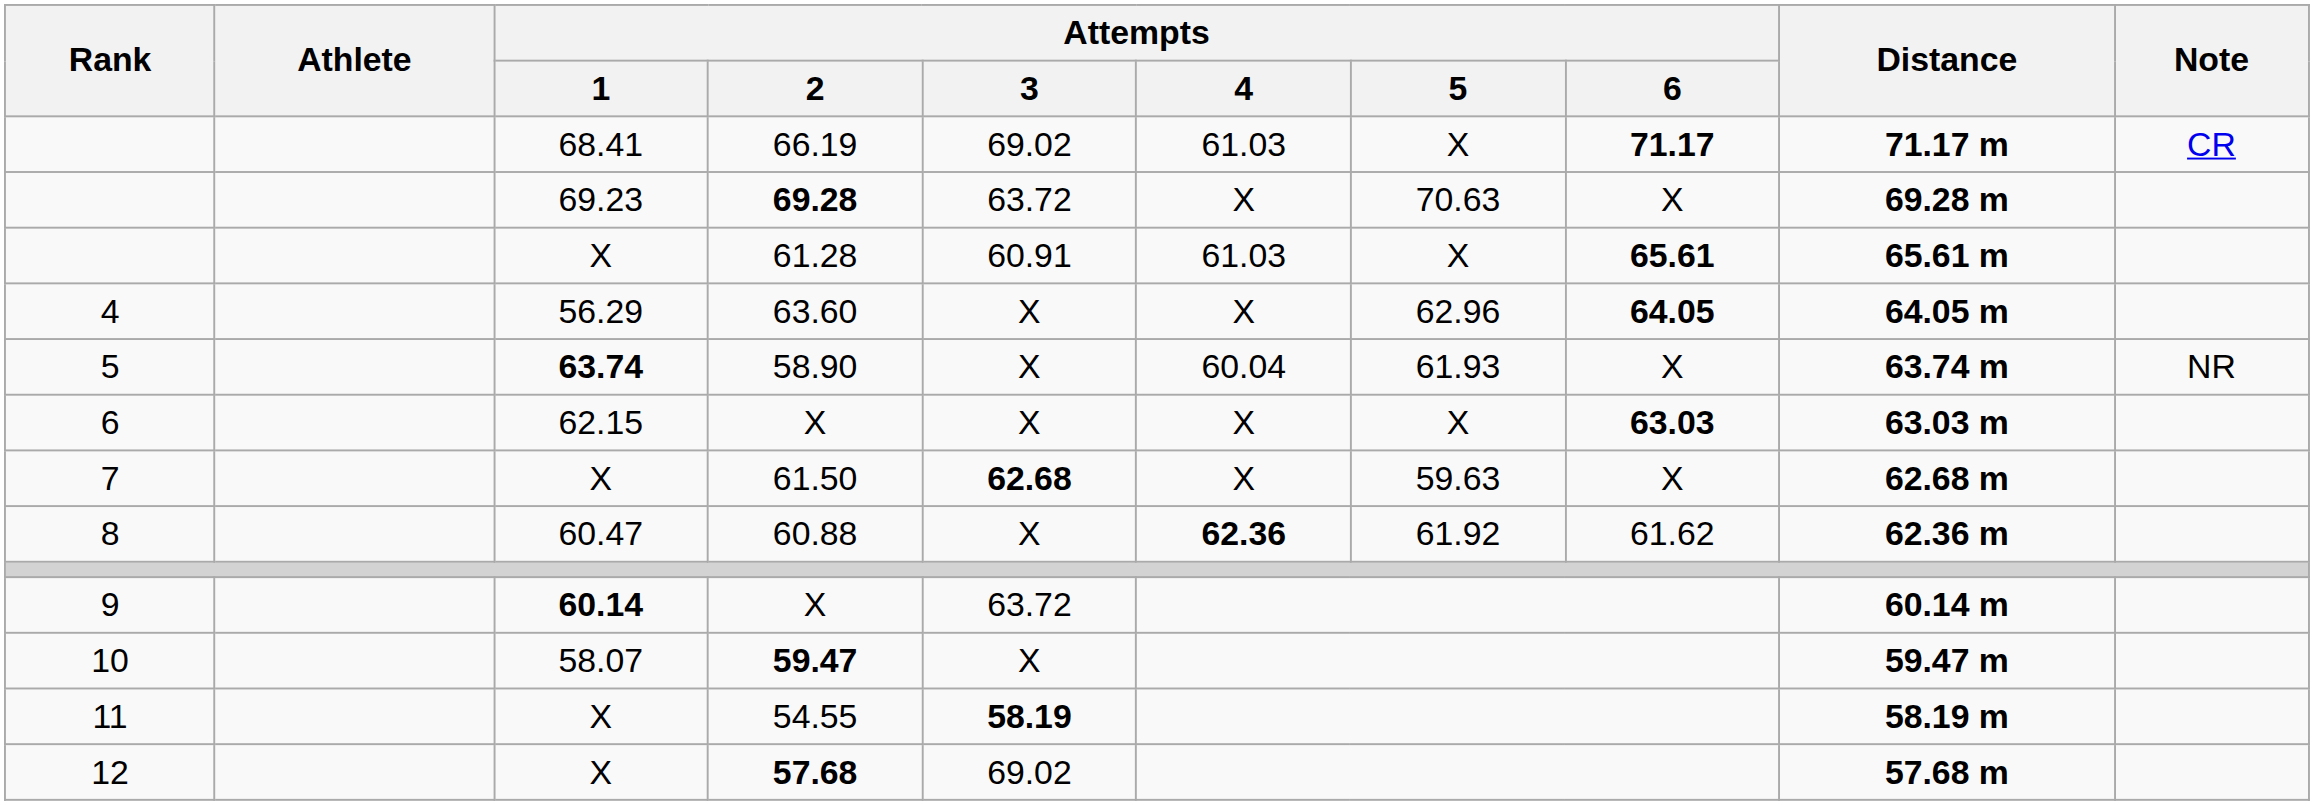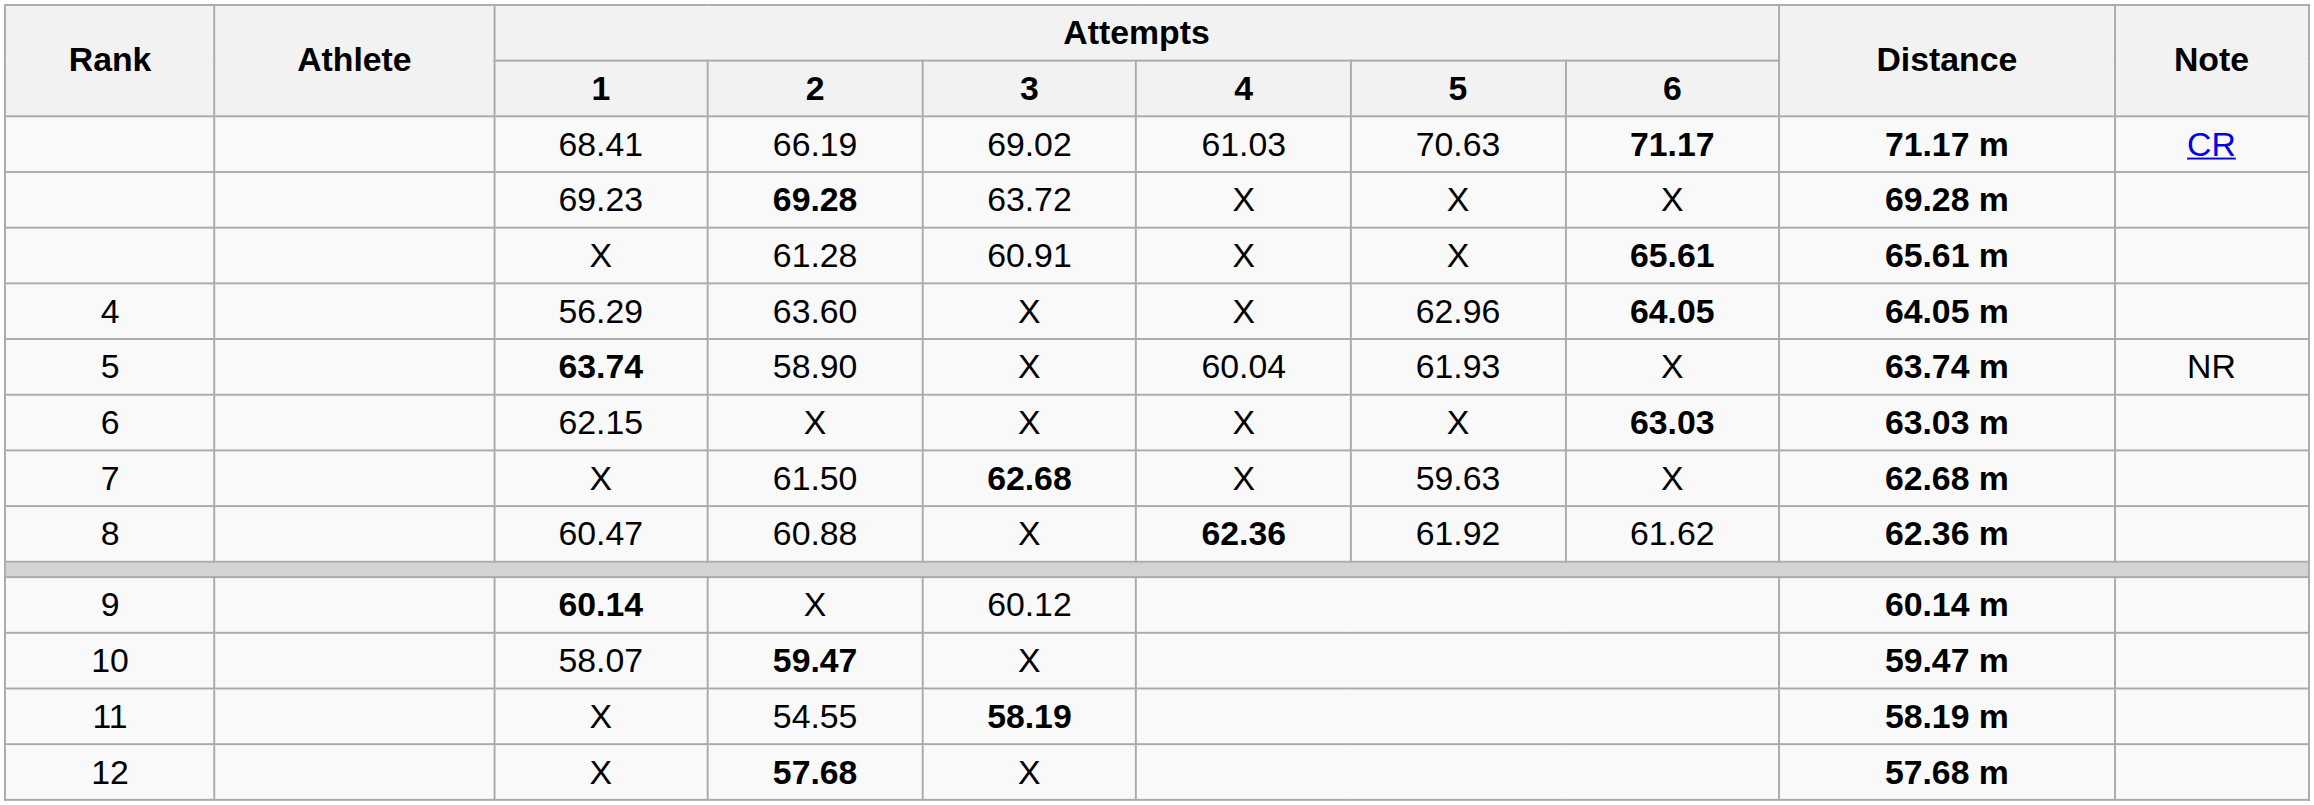66.19 | Attempts / 5: X -> 70.63
69.28 | Attempts / 5: 70.63 -> X
61.28 | Attempts / 4: 61.03 -> X
9 / X | Attempts / 3: 63.72 -> 60.12
57.68 | Attempts / 3: 69.02 -> X
